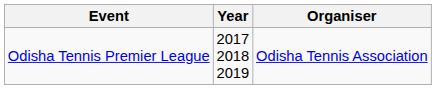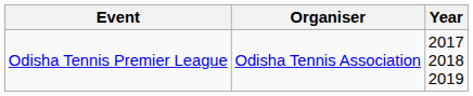columns swapped: Year <-> Organiser
